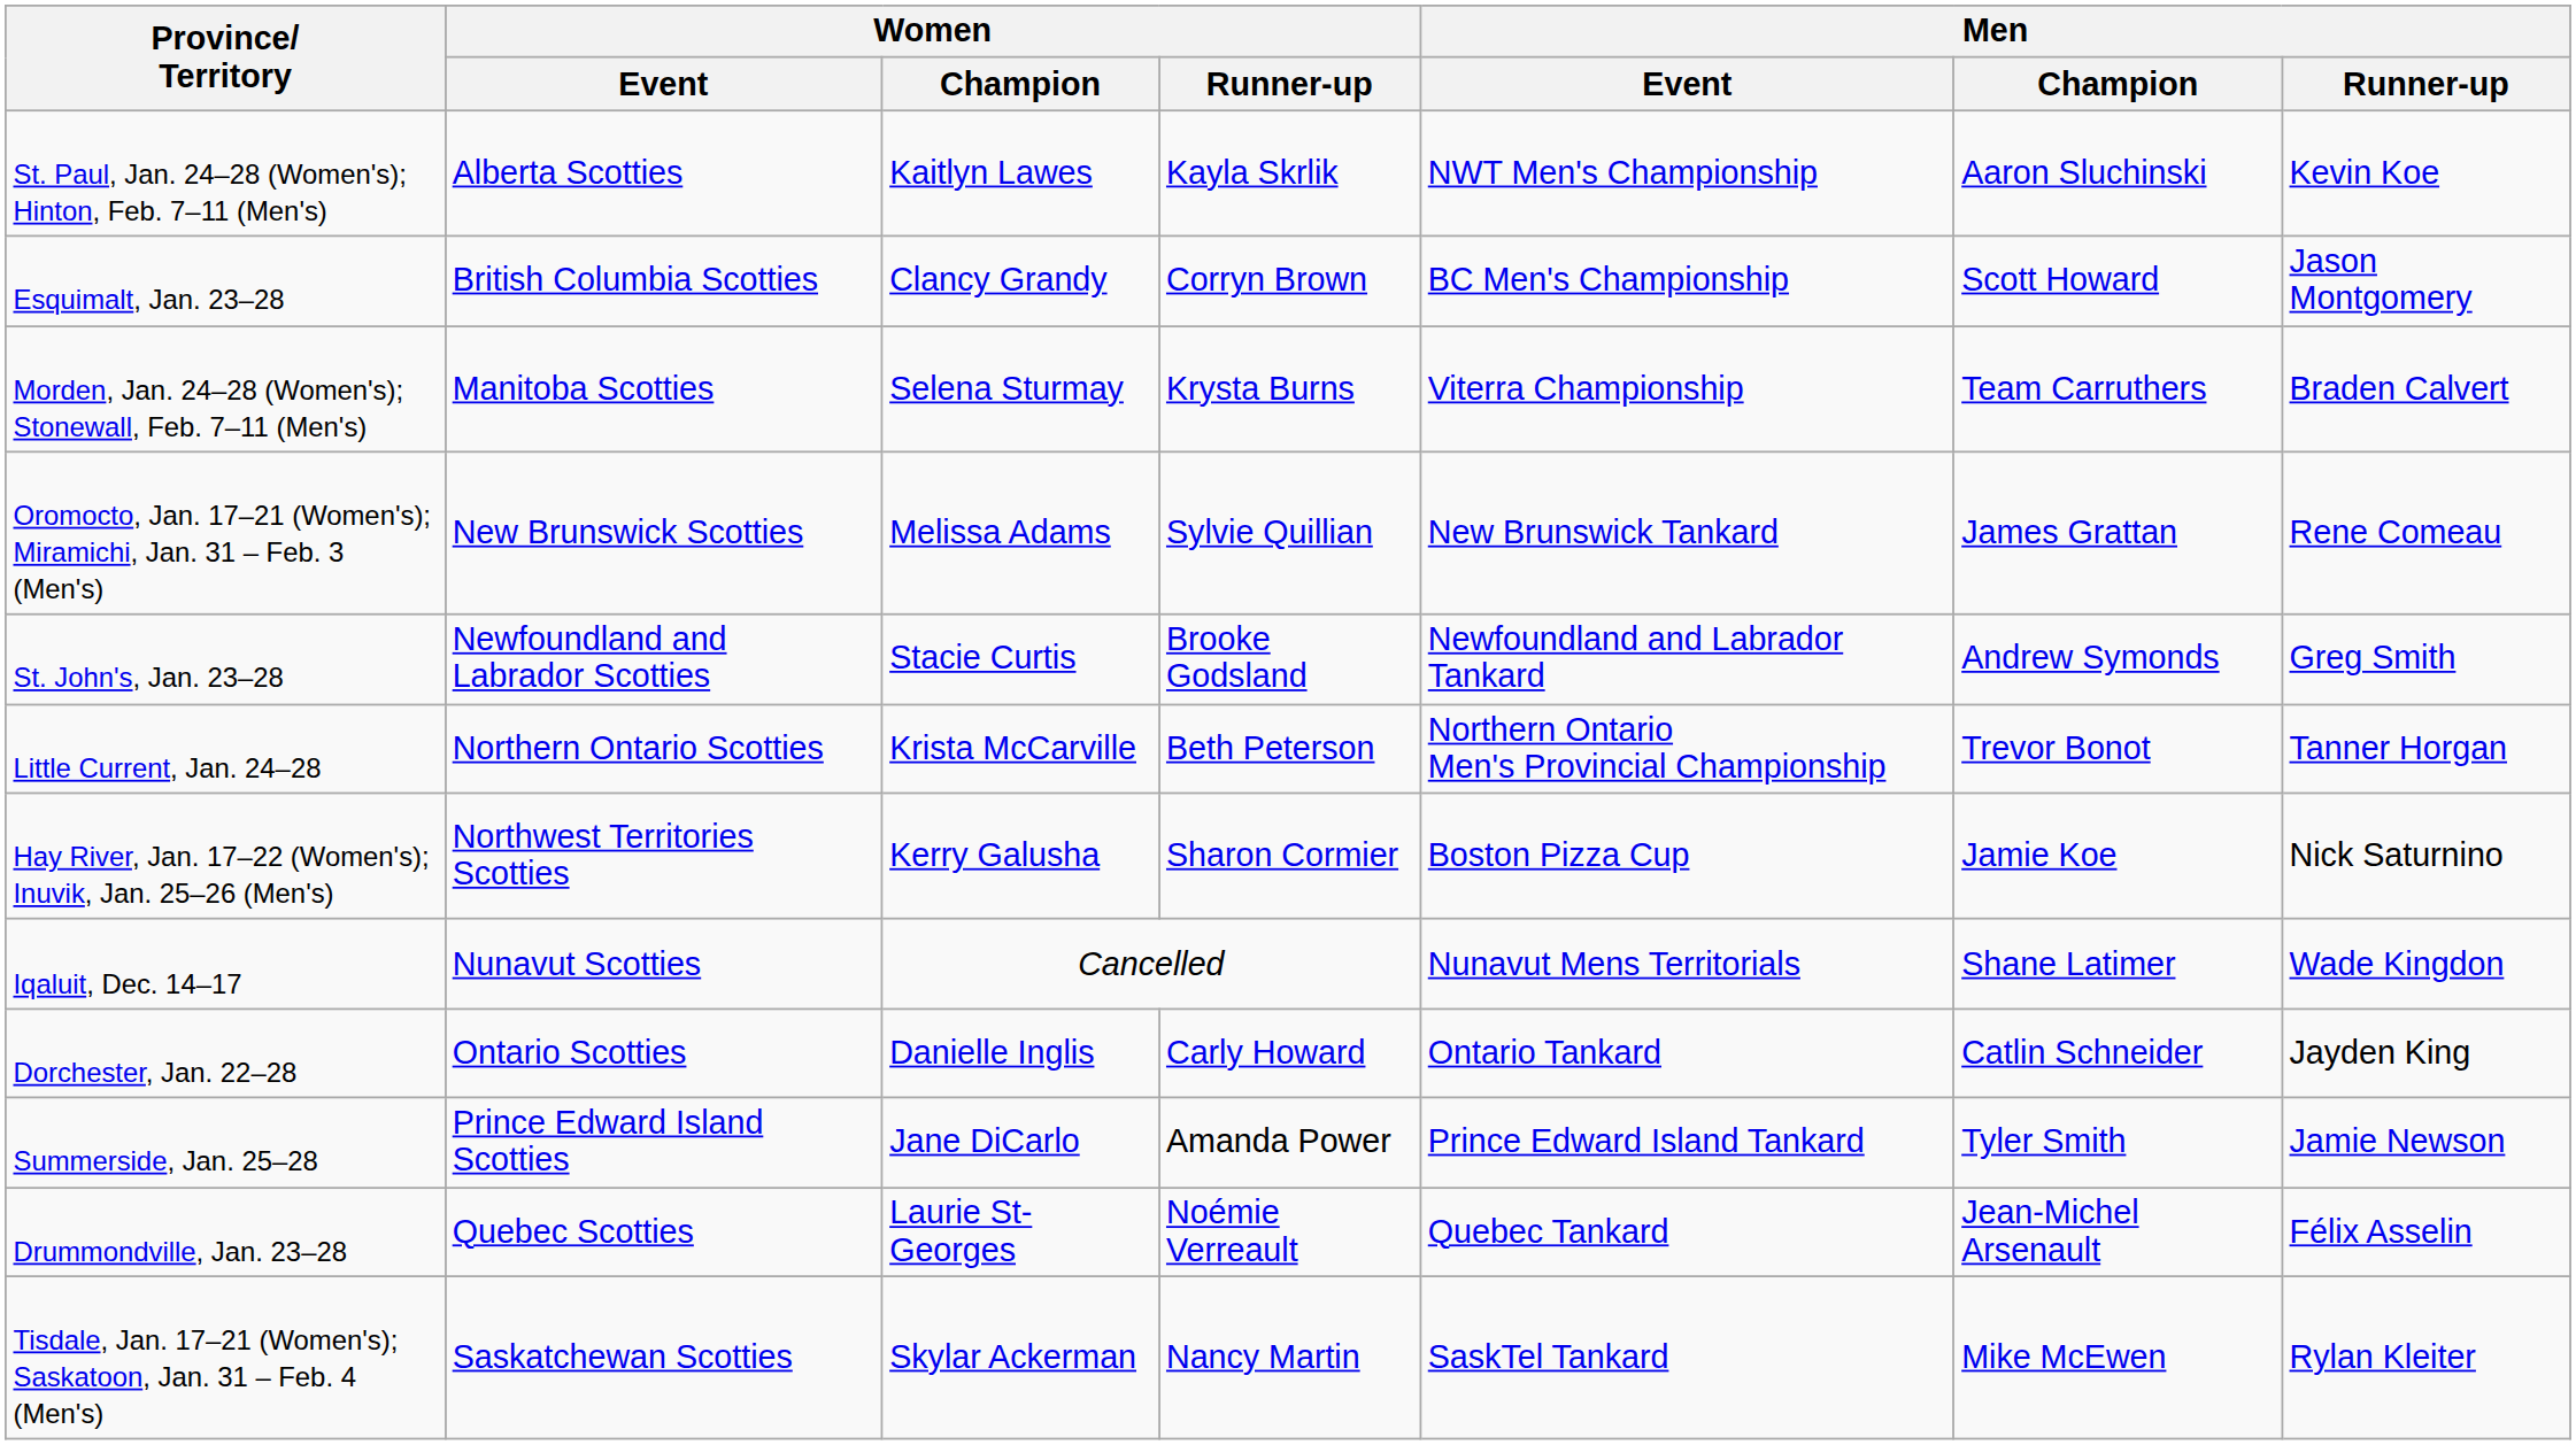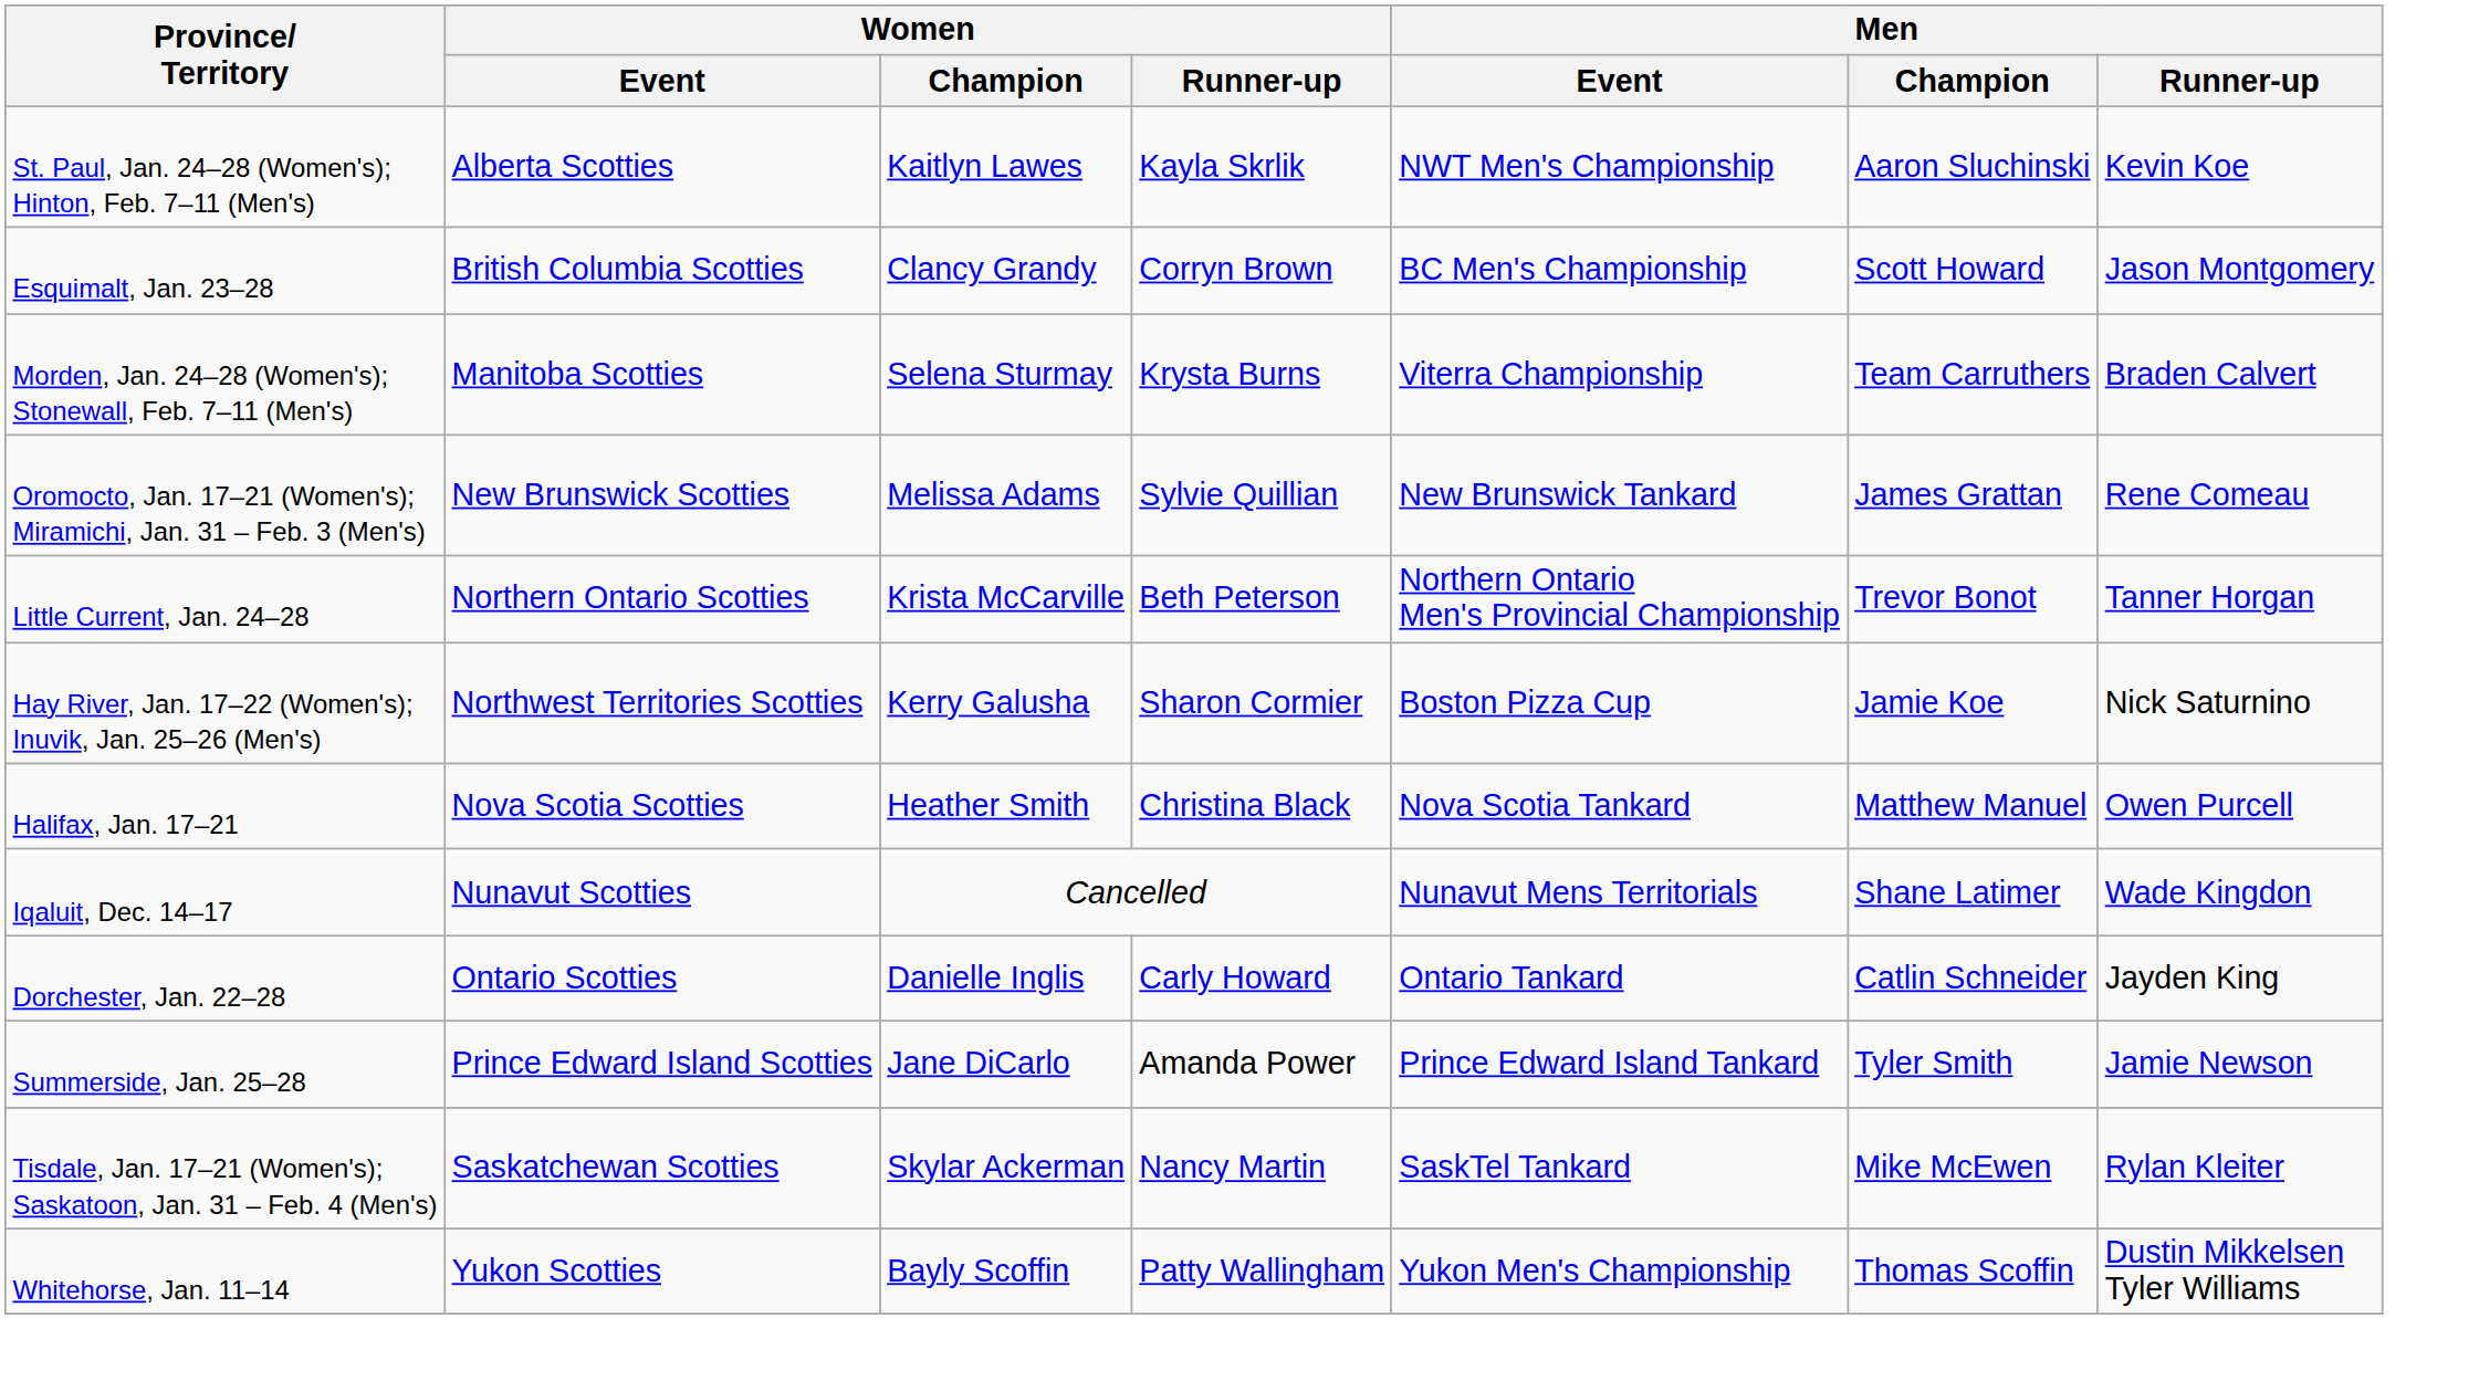- row: St. John's, Jan. 23–28 | Newfoundland and Labrador Scotties | Stacie Curtis | Brooke Godsland | Newfoundland and Labrador Tankard | Andrew Symonds | Greg Smith
+ row: Halifax, Jan. 17–21 | Nova Scotia Scotties | Heather Smith | Christina Black | Nova Scotia Tankard | Matthew Manuel | Owen Purcell
- row: Drummondville, Jan. 23–28 | Quebec Scotties | Laurie St-Georges | Noémie Verreault | Quebec Tankard | Jean-Michel Arsenault | Félix Asselin
+ row: Whitehorse, Jan. 11–14 | Yukon Scotties | Bayly Scoffin | Patty Wallingham | Yukon Men's Championship | Thomas Scoffin | Dustin Mikkelsen Tyler Williams
